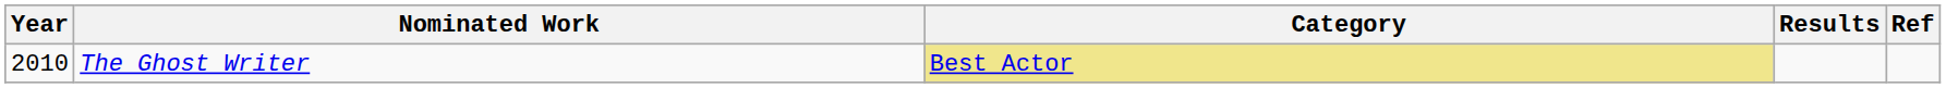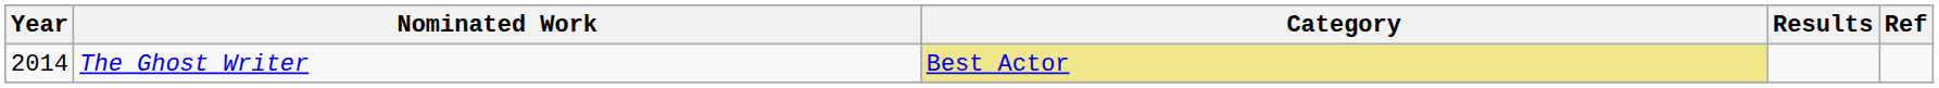The Ghost Writer | Year: 2010 -> 2014
